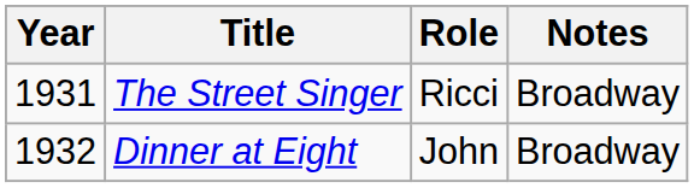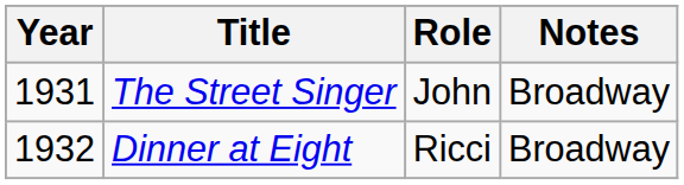The Street Singer | Role: Ricci -> John
Dinner at Eight | Role: John -> Ricci
